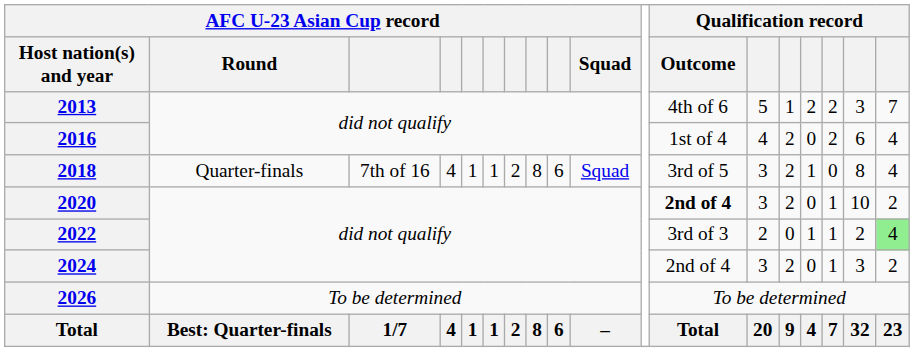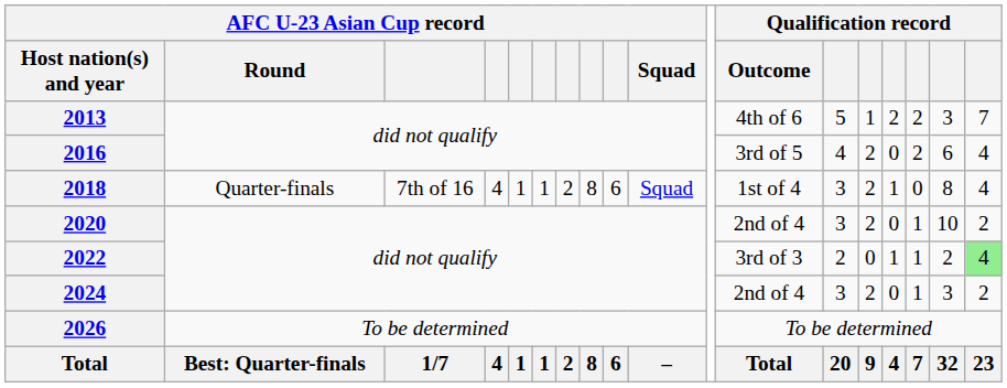2016 | Qualification record / Outcome: 1st of 4 -> 3rd of 5
2018 | Qualification record / Outcome: 3rd of 5 -> 1st of 4
2020 | Qualification record / Outcome: bold -> normal
